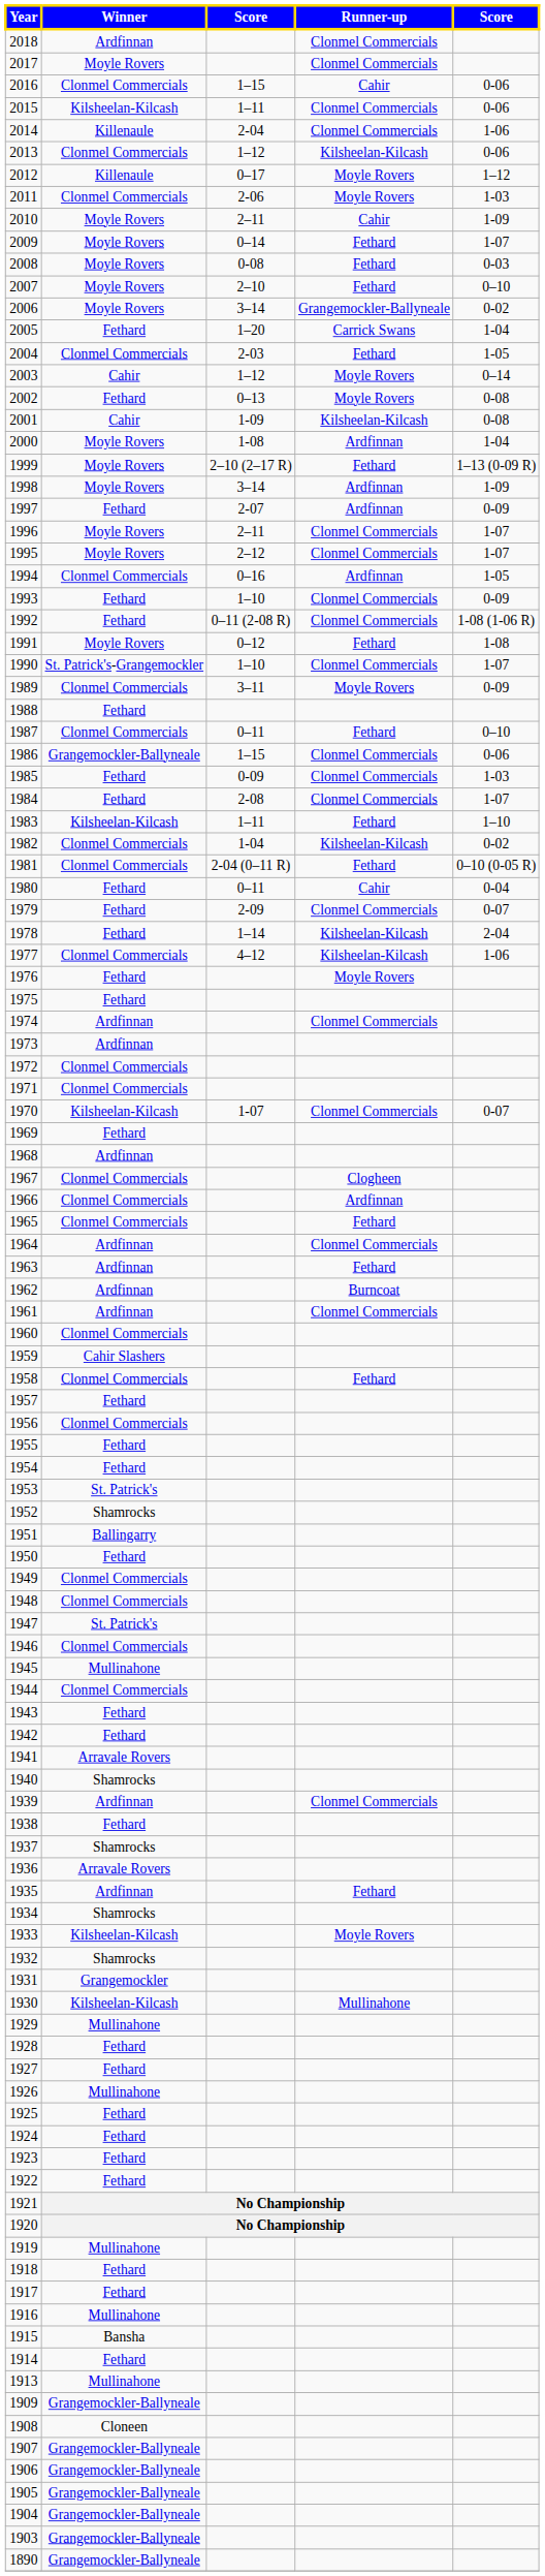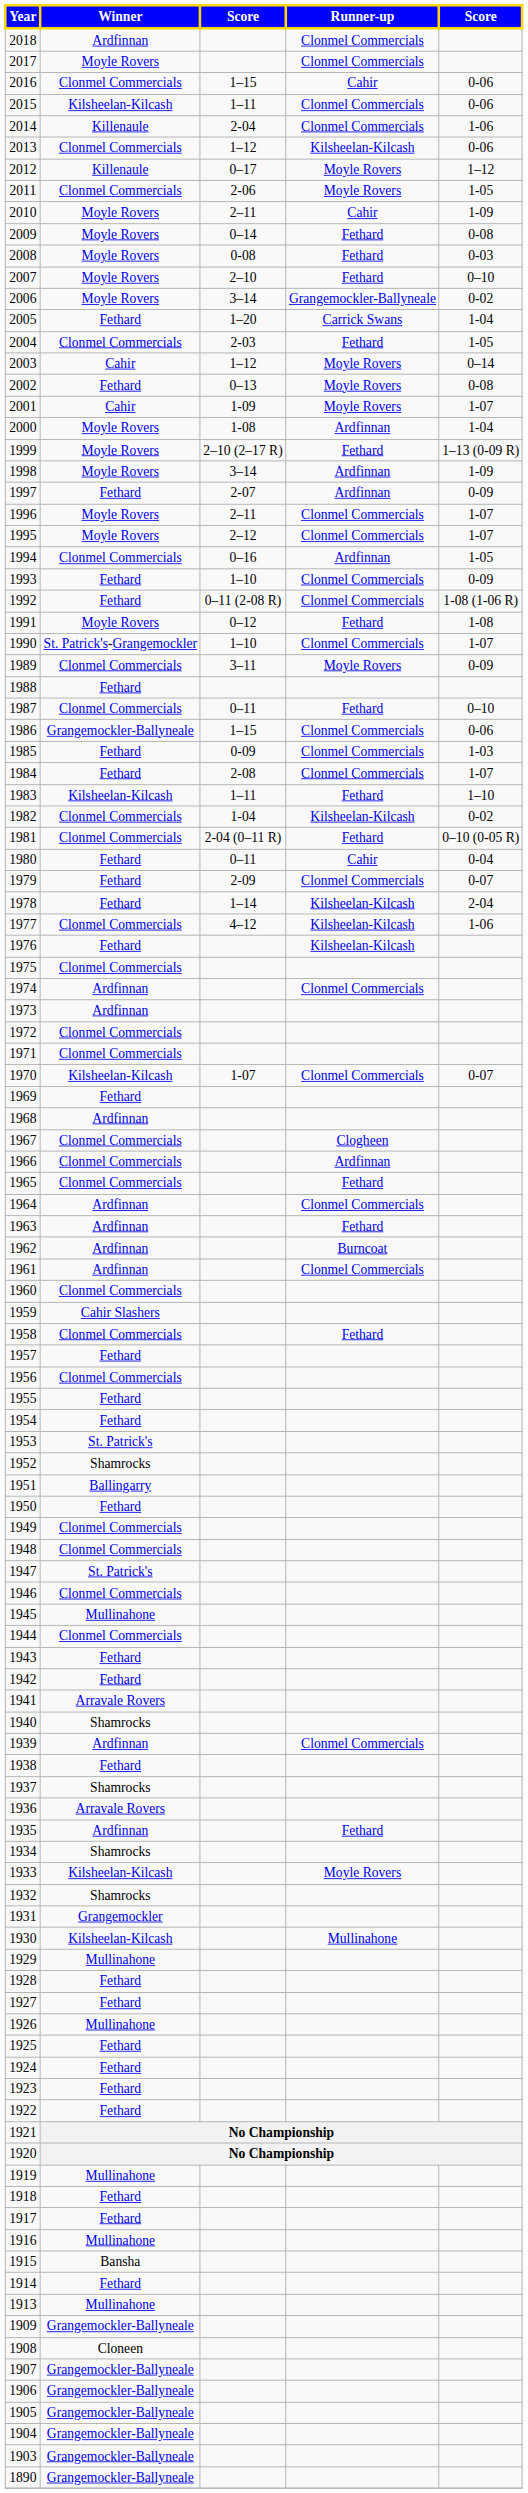2011 | column 5: 1-03 -> 1-05
2009 | column 5: 1-07 -> 0-08
2001 | Runner-up: Kilsheelan-Kilcash -> Moyle Rovers
2001 | column 5: 0-08 -> 1-07
1976 | Runner-up: Moyle Rovers -> Kilsheelan-Kilcash
1975 | Winner: Fethard -> Clonmel Commercials
